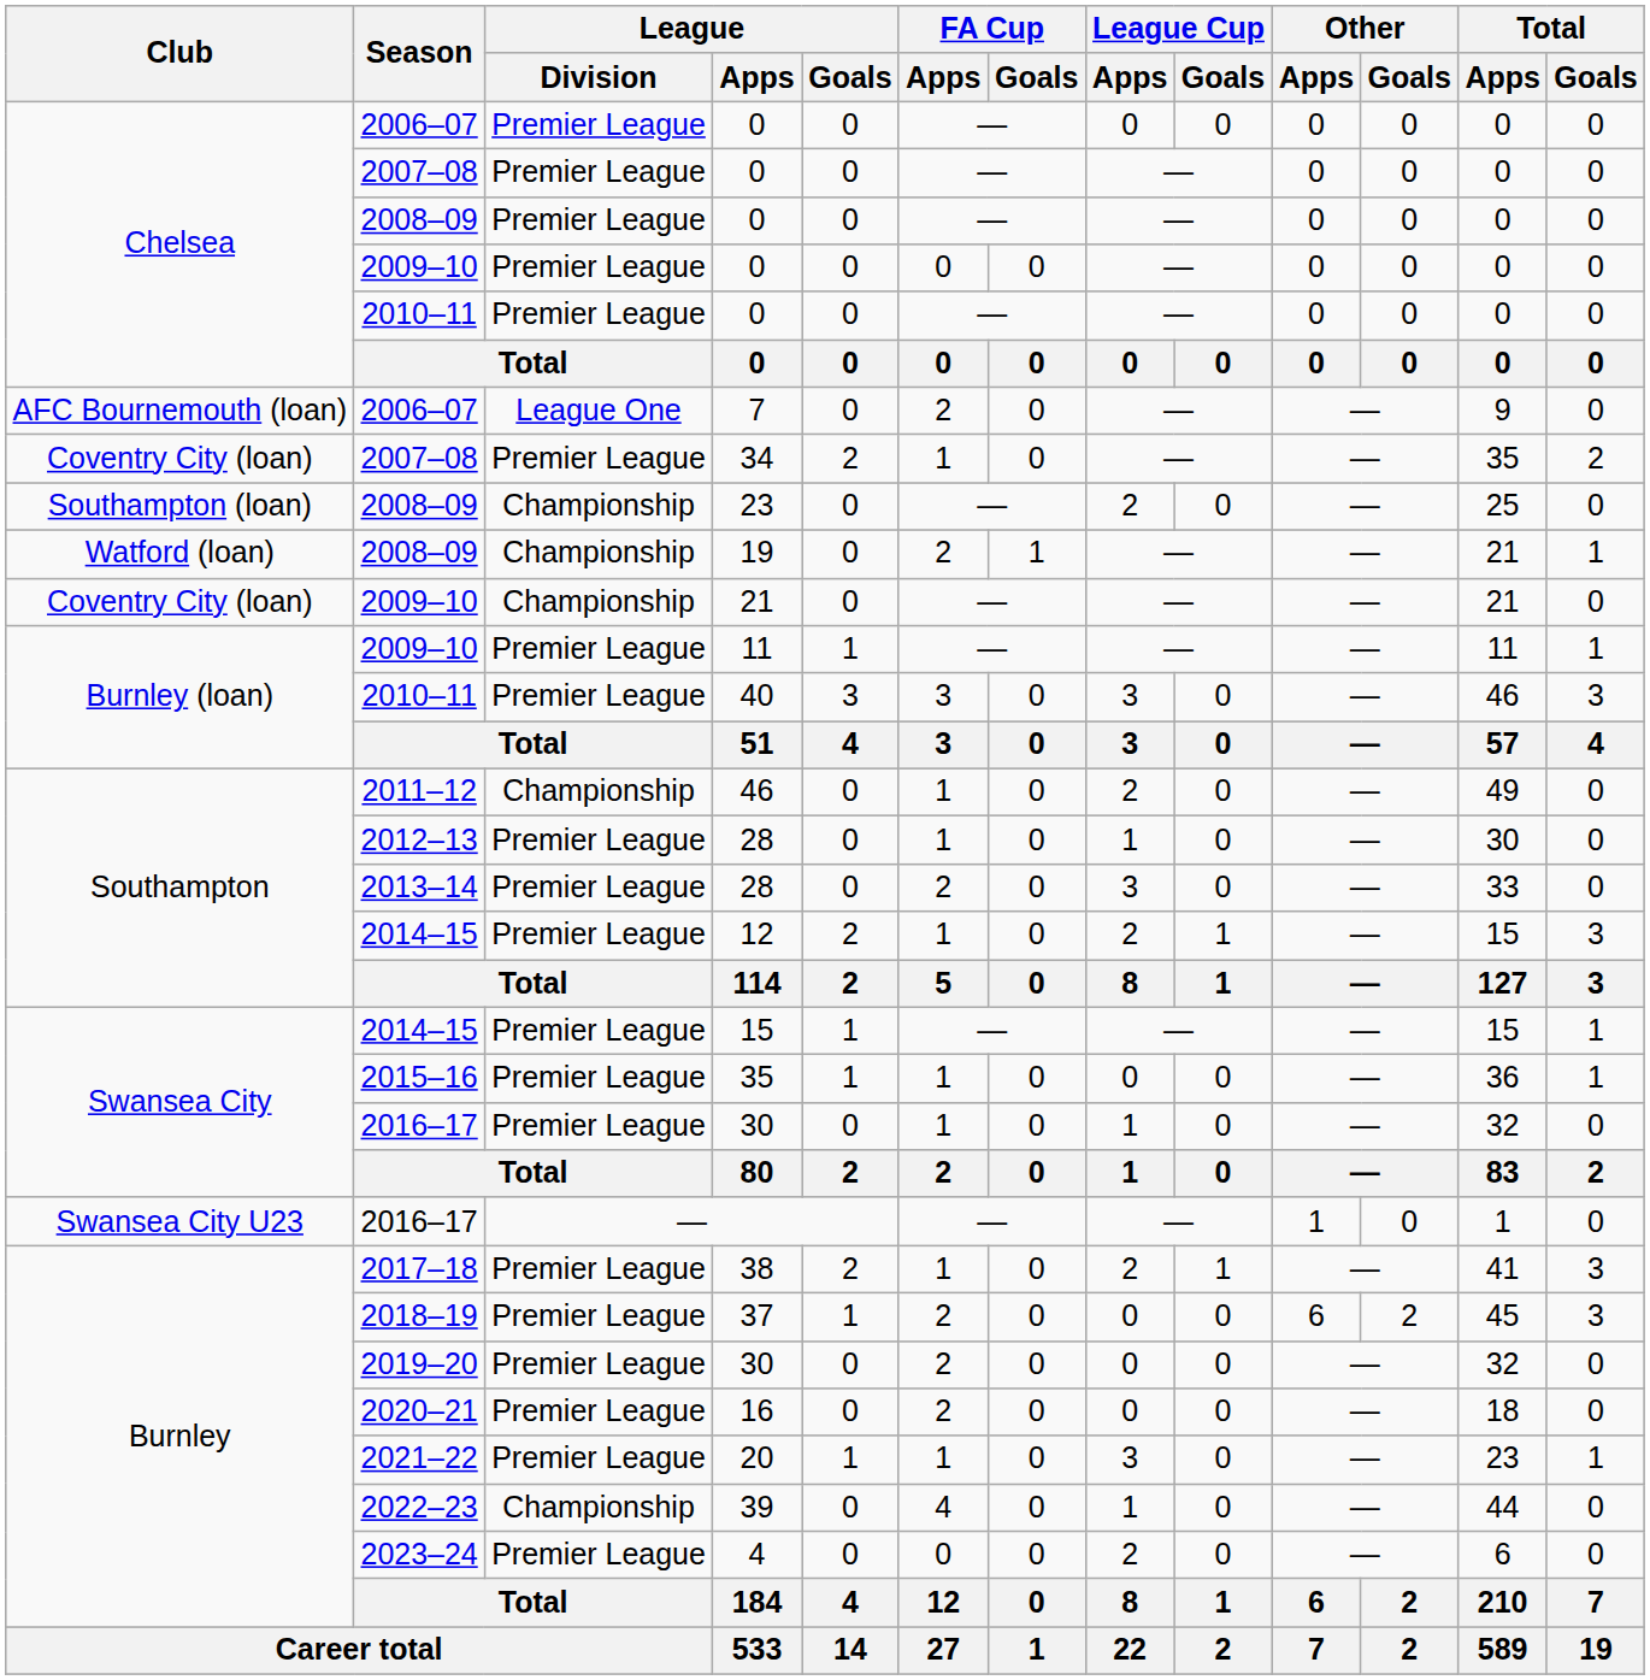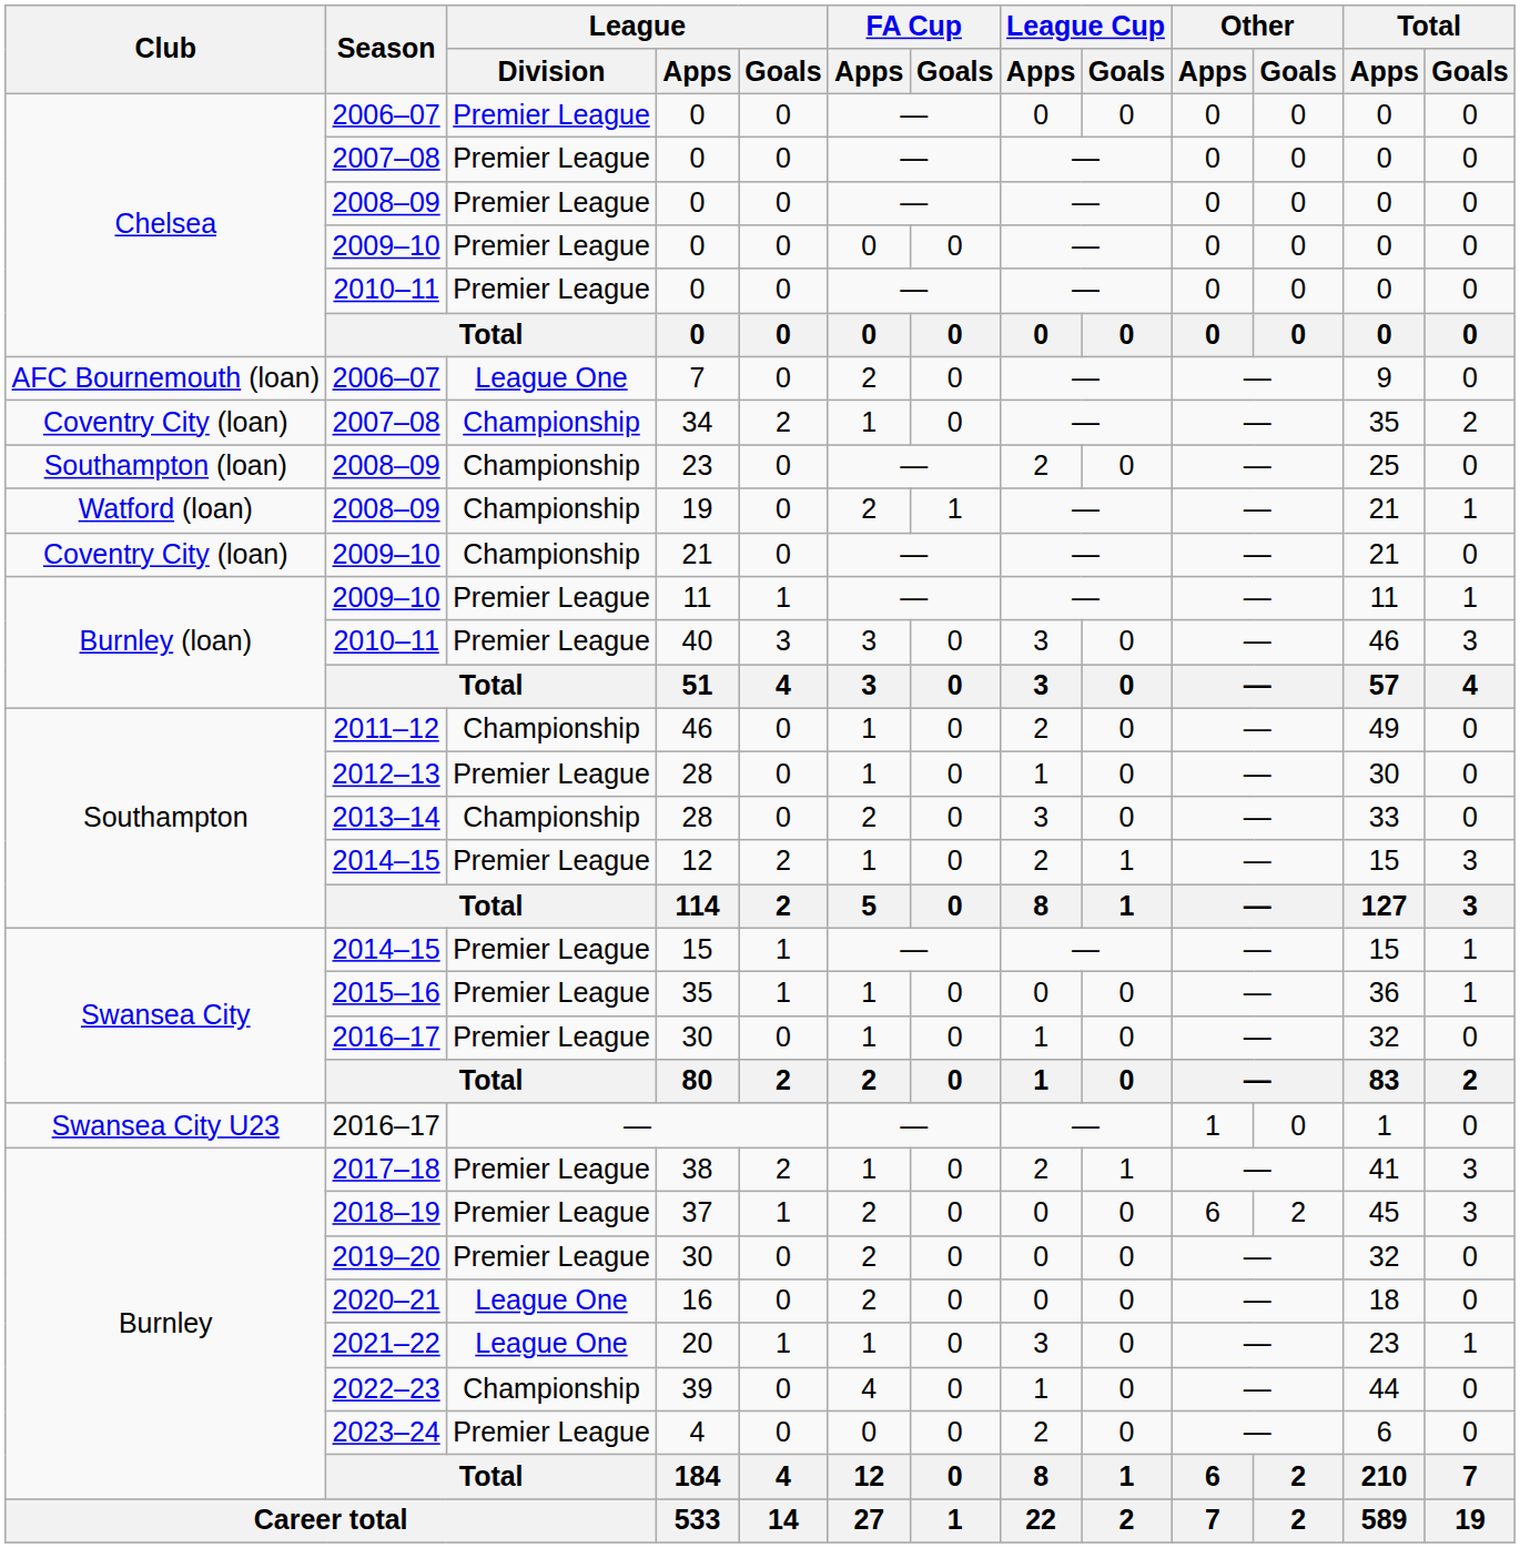34 | League / Division: Premier League -> Championship
2013–14 / 28 | League / Division: Premier League -> Championship
16 | League / Division: Premier League -> League One
20 | League / Division: Premier League -> League One
